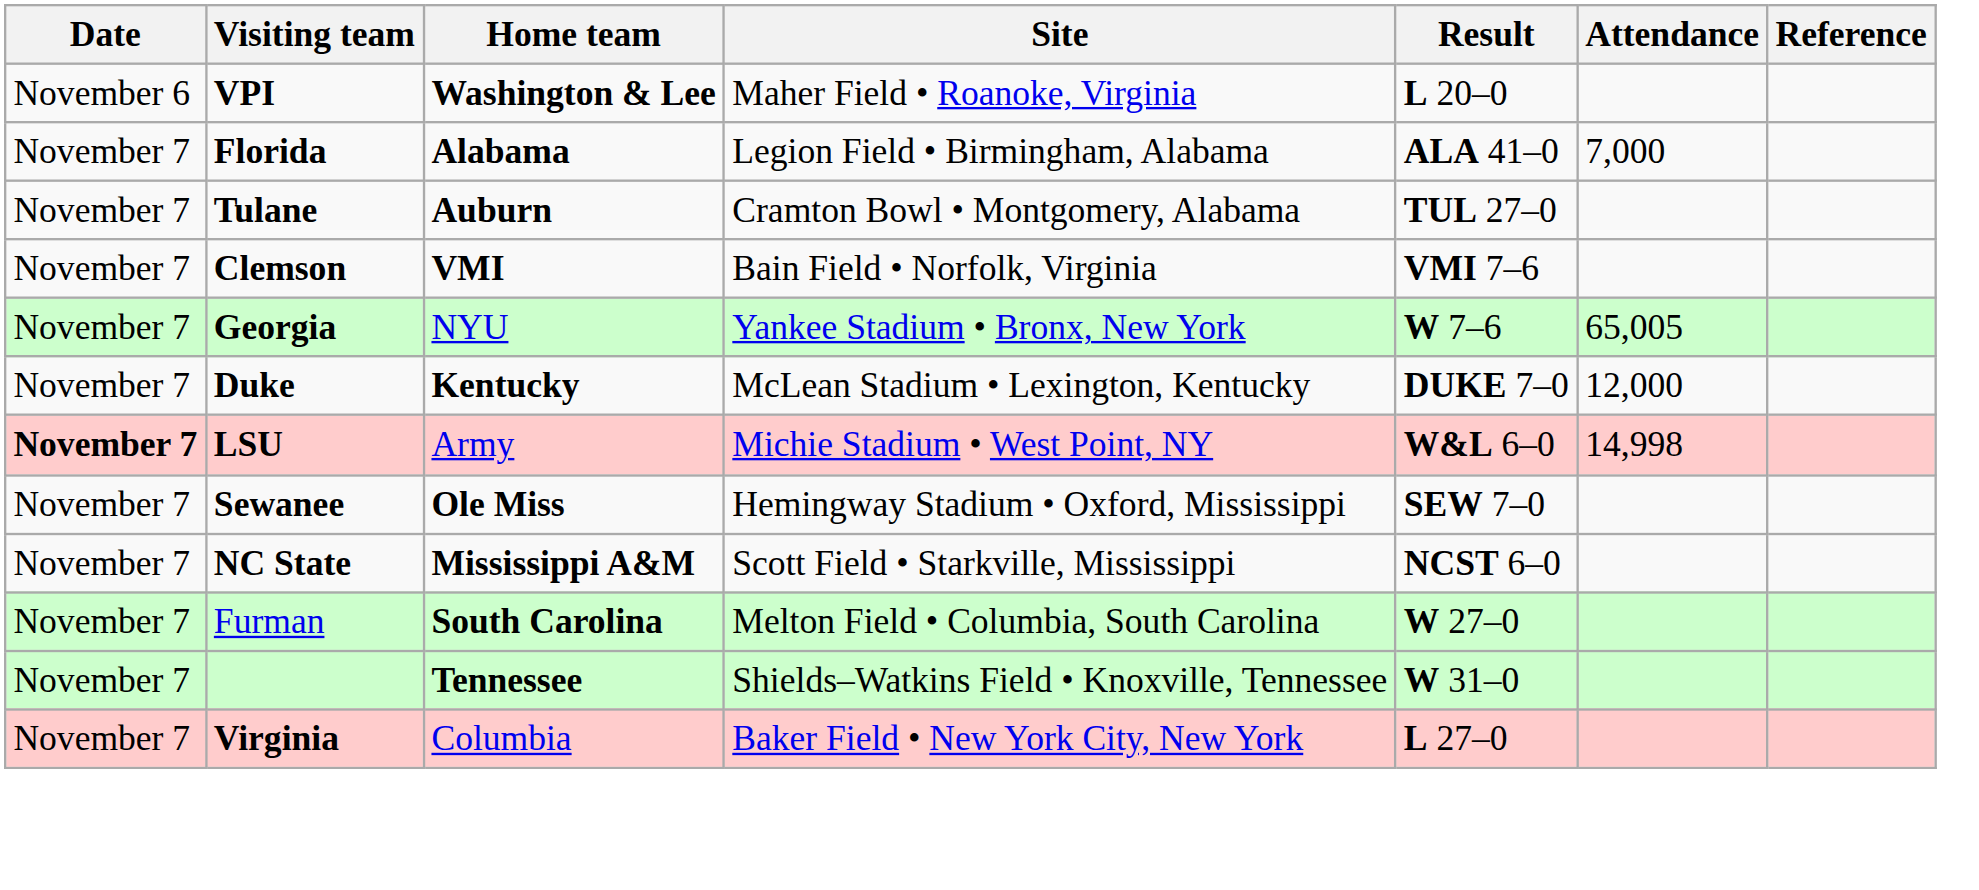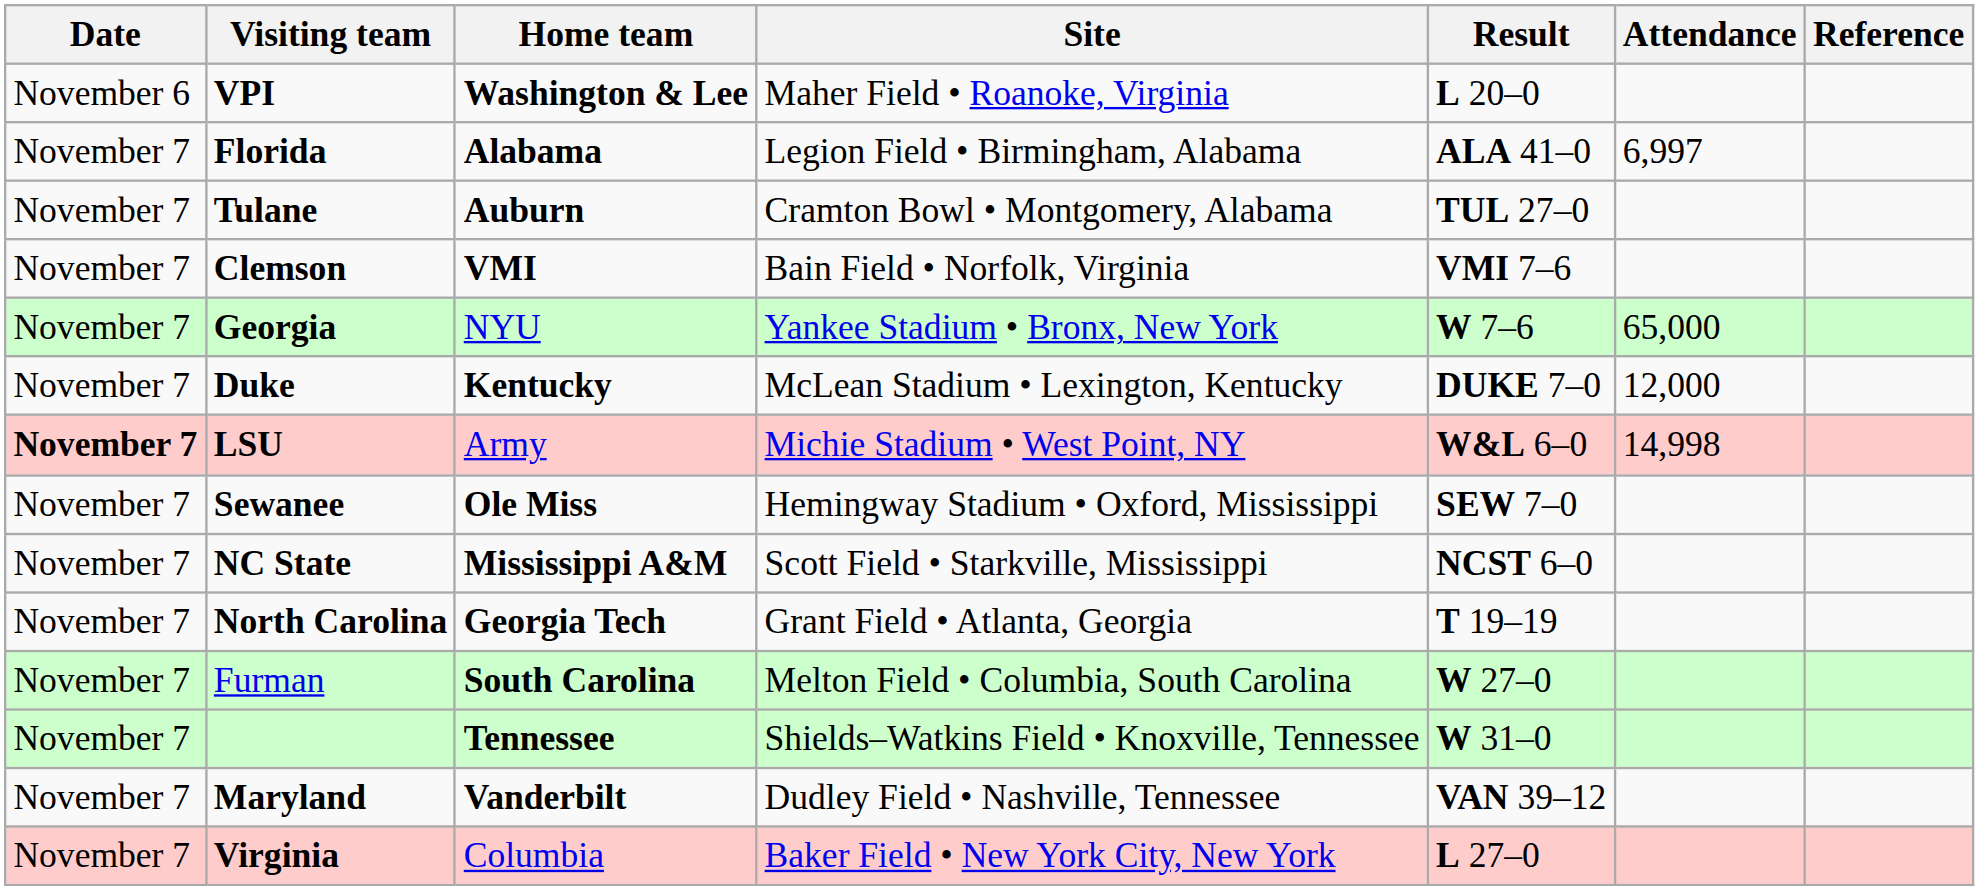Florida | Attendance: 7,000 -> 6,997
Georgia | Attendance: 65,005 -> 65,000
+ row: November 7 | North Carolina | Georgia Tech | Grant Field • Atlanta, Georgia | T 19–19
+ row: November 7 | Maryland | Vanderbilt | Dudley Field • Nashville, Tennessee | VAN 39–12
